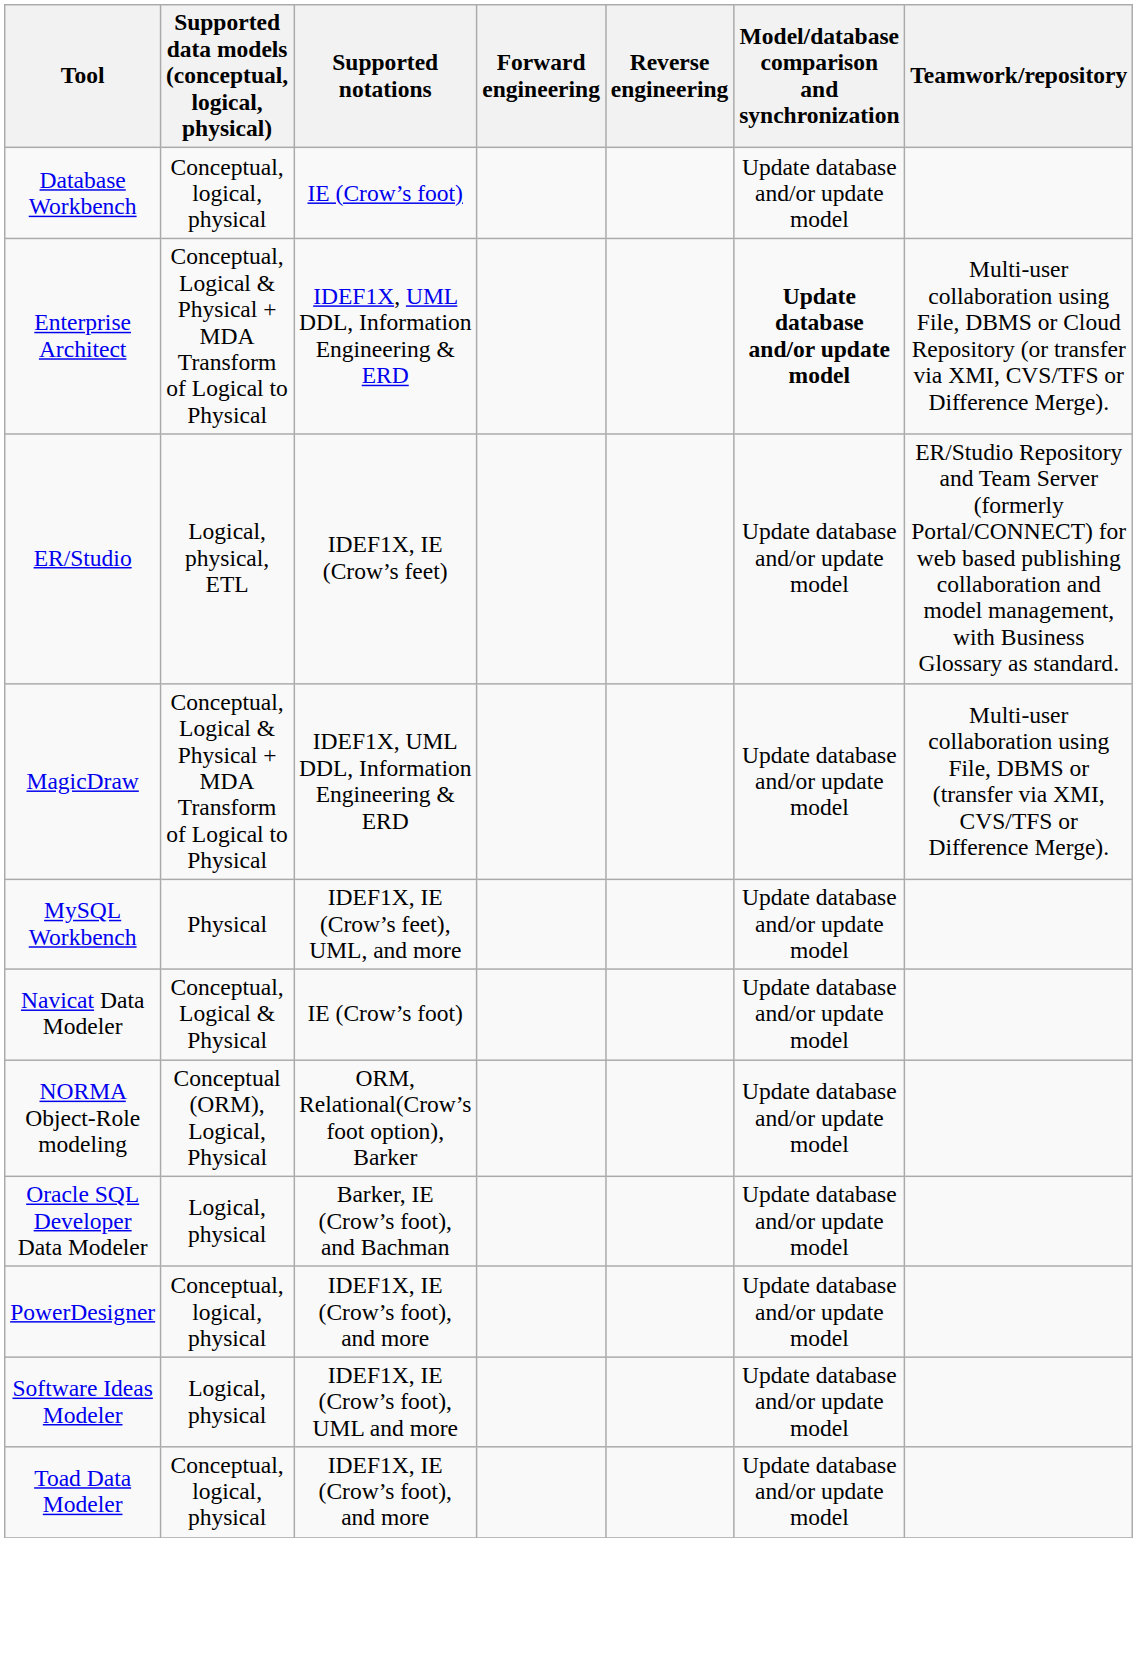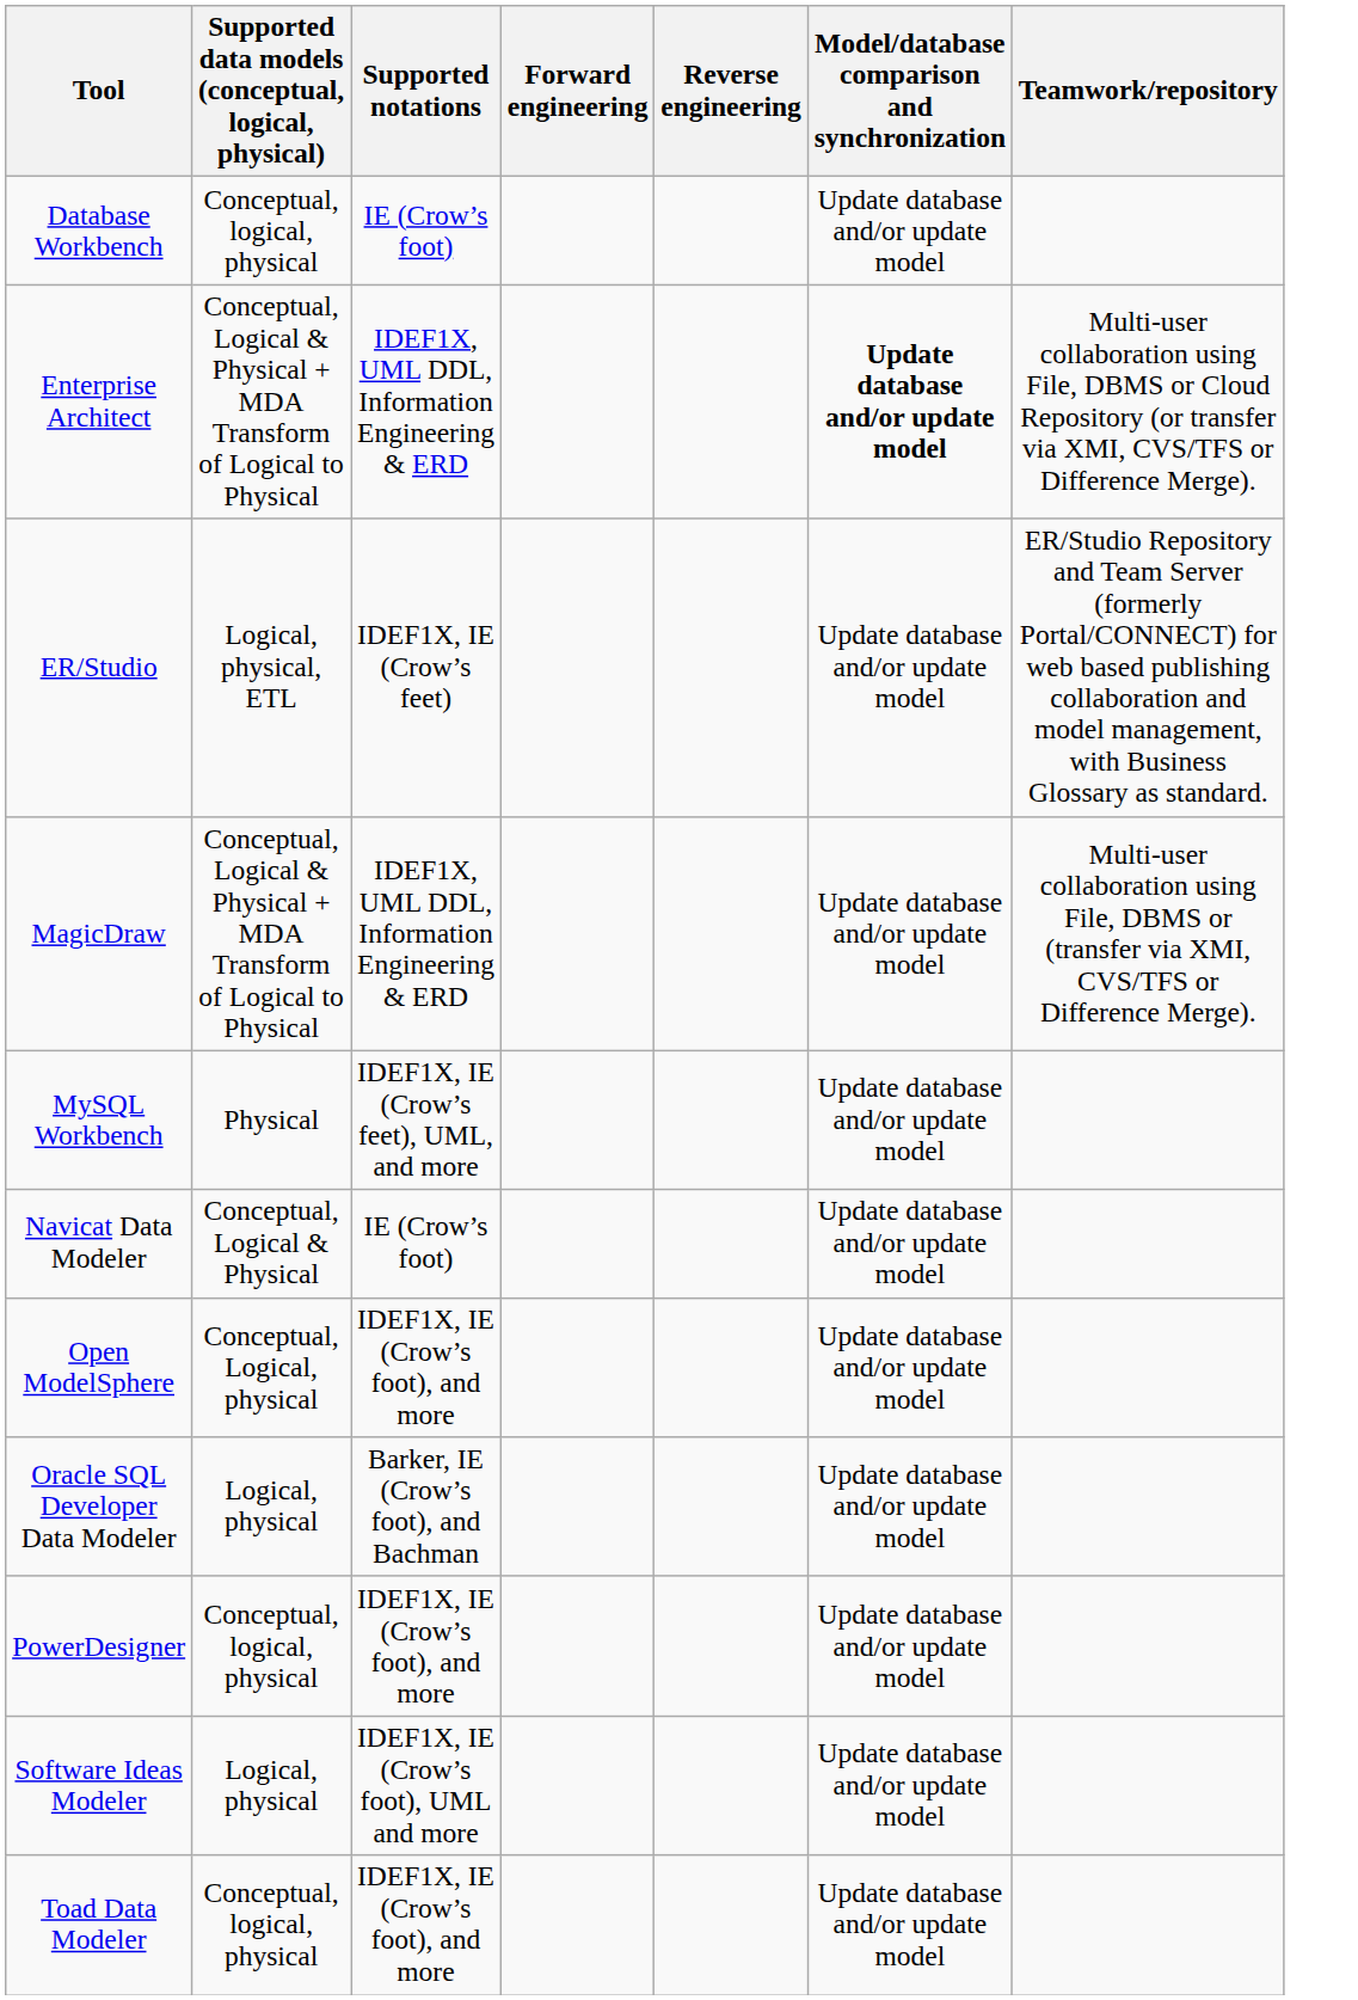- row: NORMA Object-Role modeling | Conceptual (ORM), Logical, Physical | ORM, Relational(Crow’s foot option), Barker | Update database and/or update model
+ row: Open ModelSphere | Conceptual, Logical, physical | IDEF1X, IE (Crow’s foot), and more | Update database and/or update model
